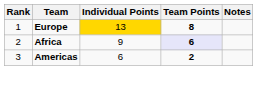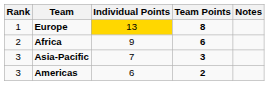Africa | Team Points: lavender background -> no background
+ row: 3 | Asia-Pacific | 7 | 3
